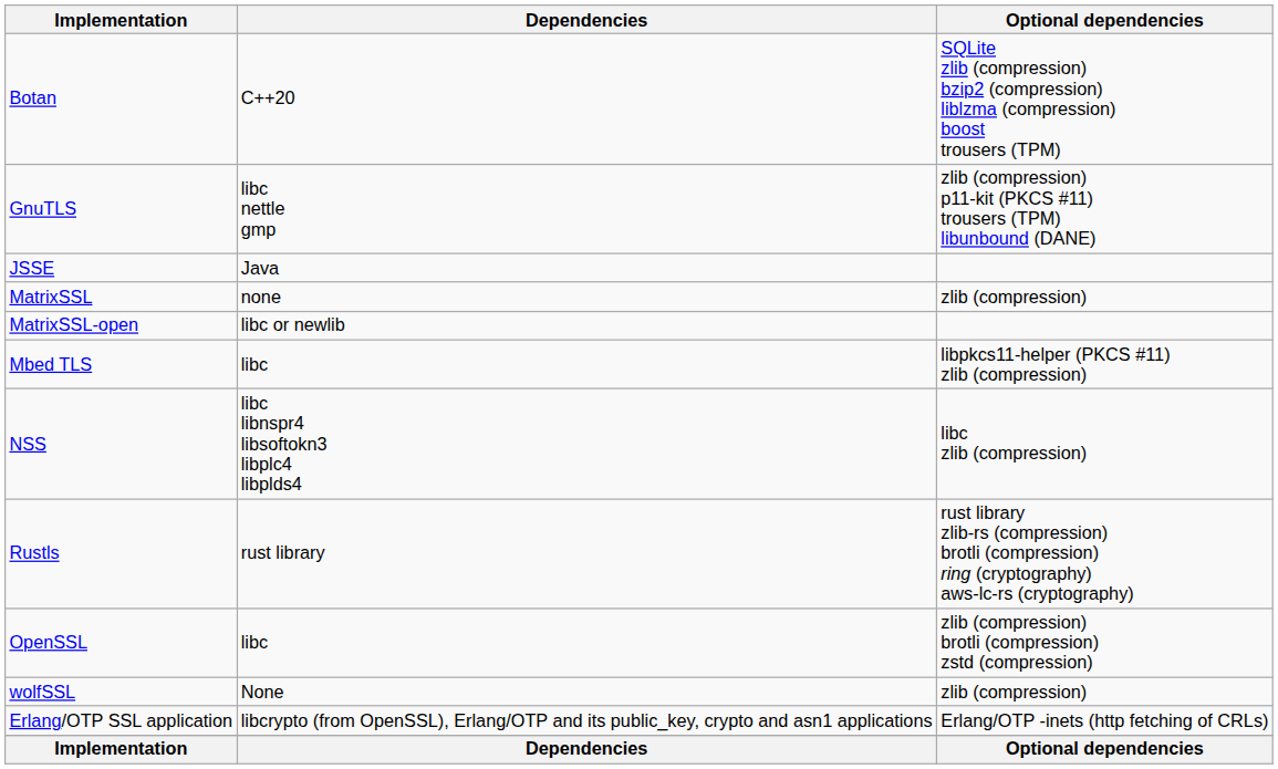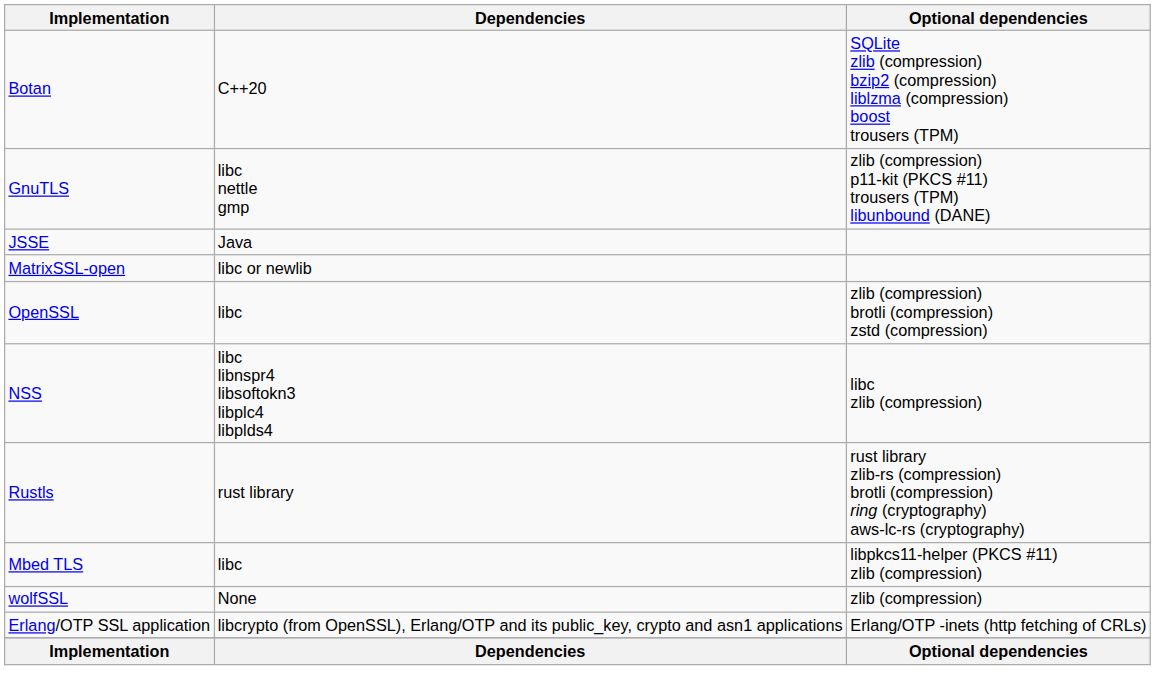- row: MatrixSSL | none | zlib (compression)
rows swapped: Mbed TLS <-> OpenSSL
